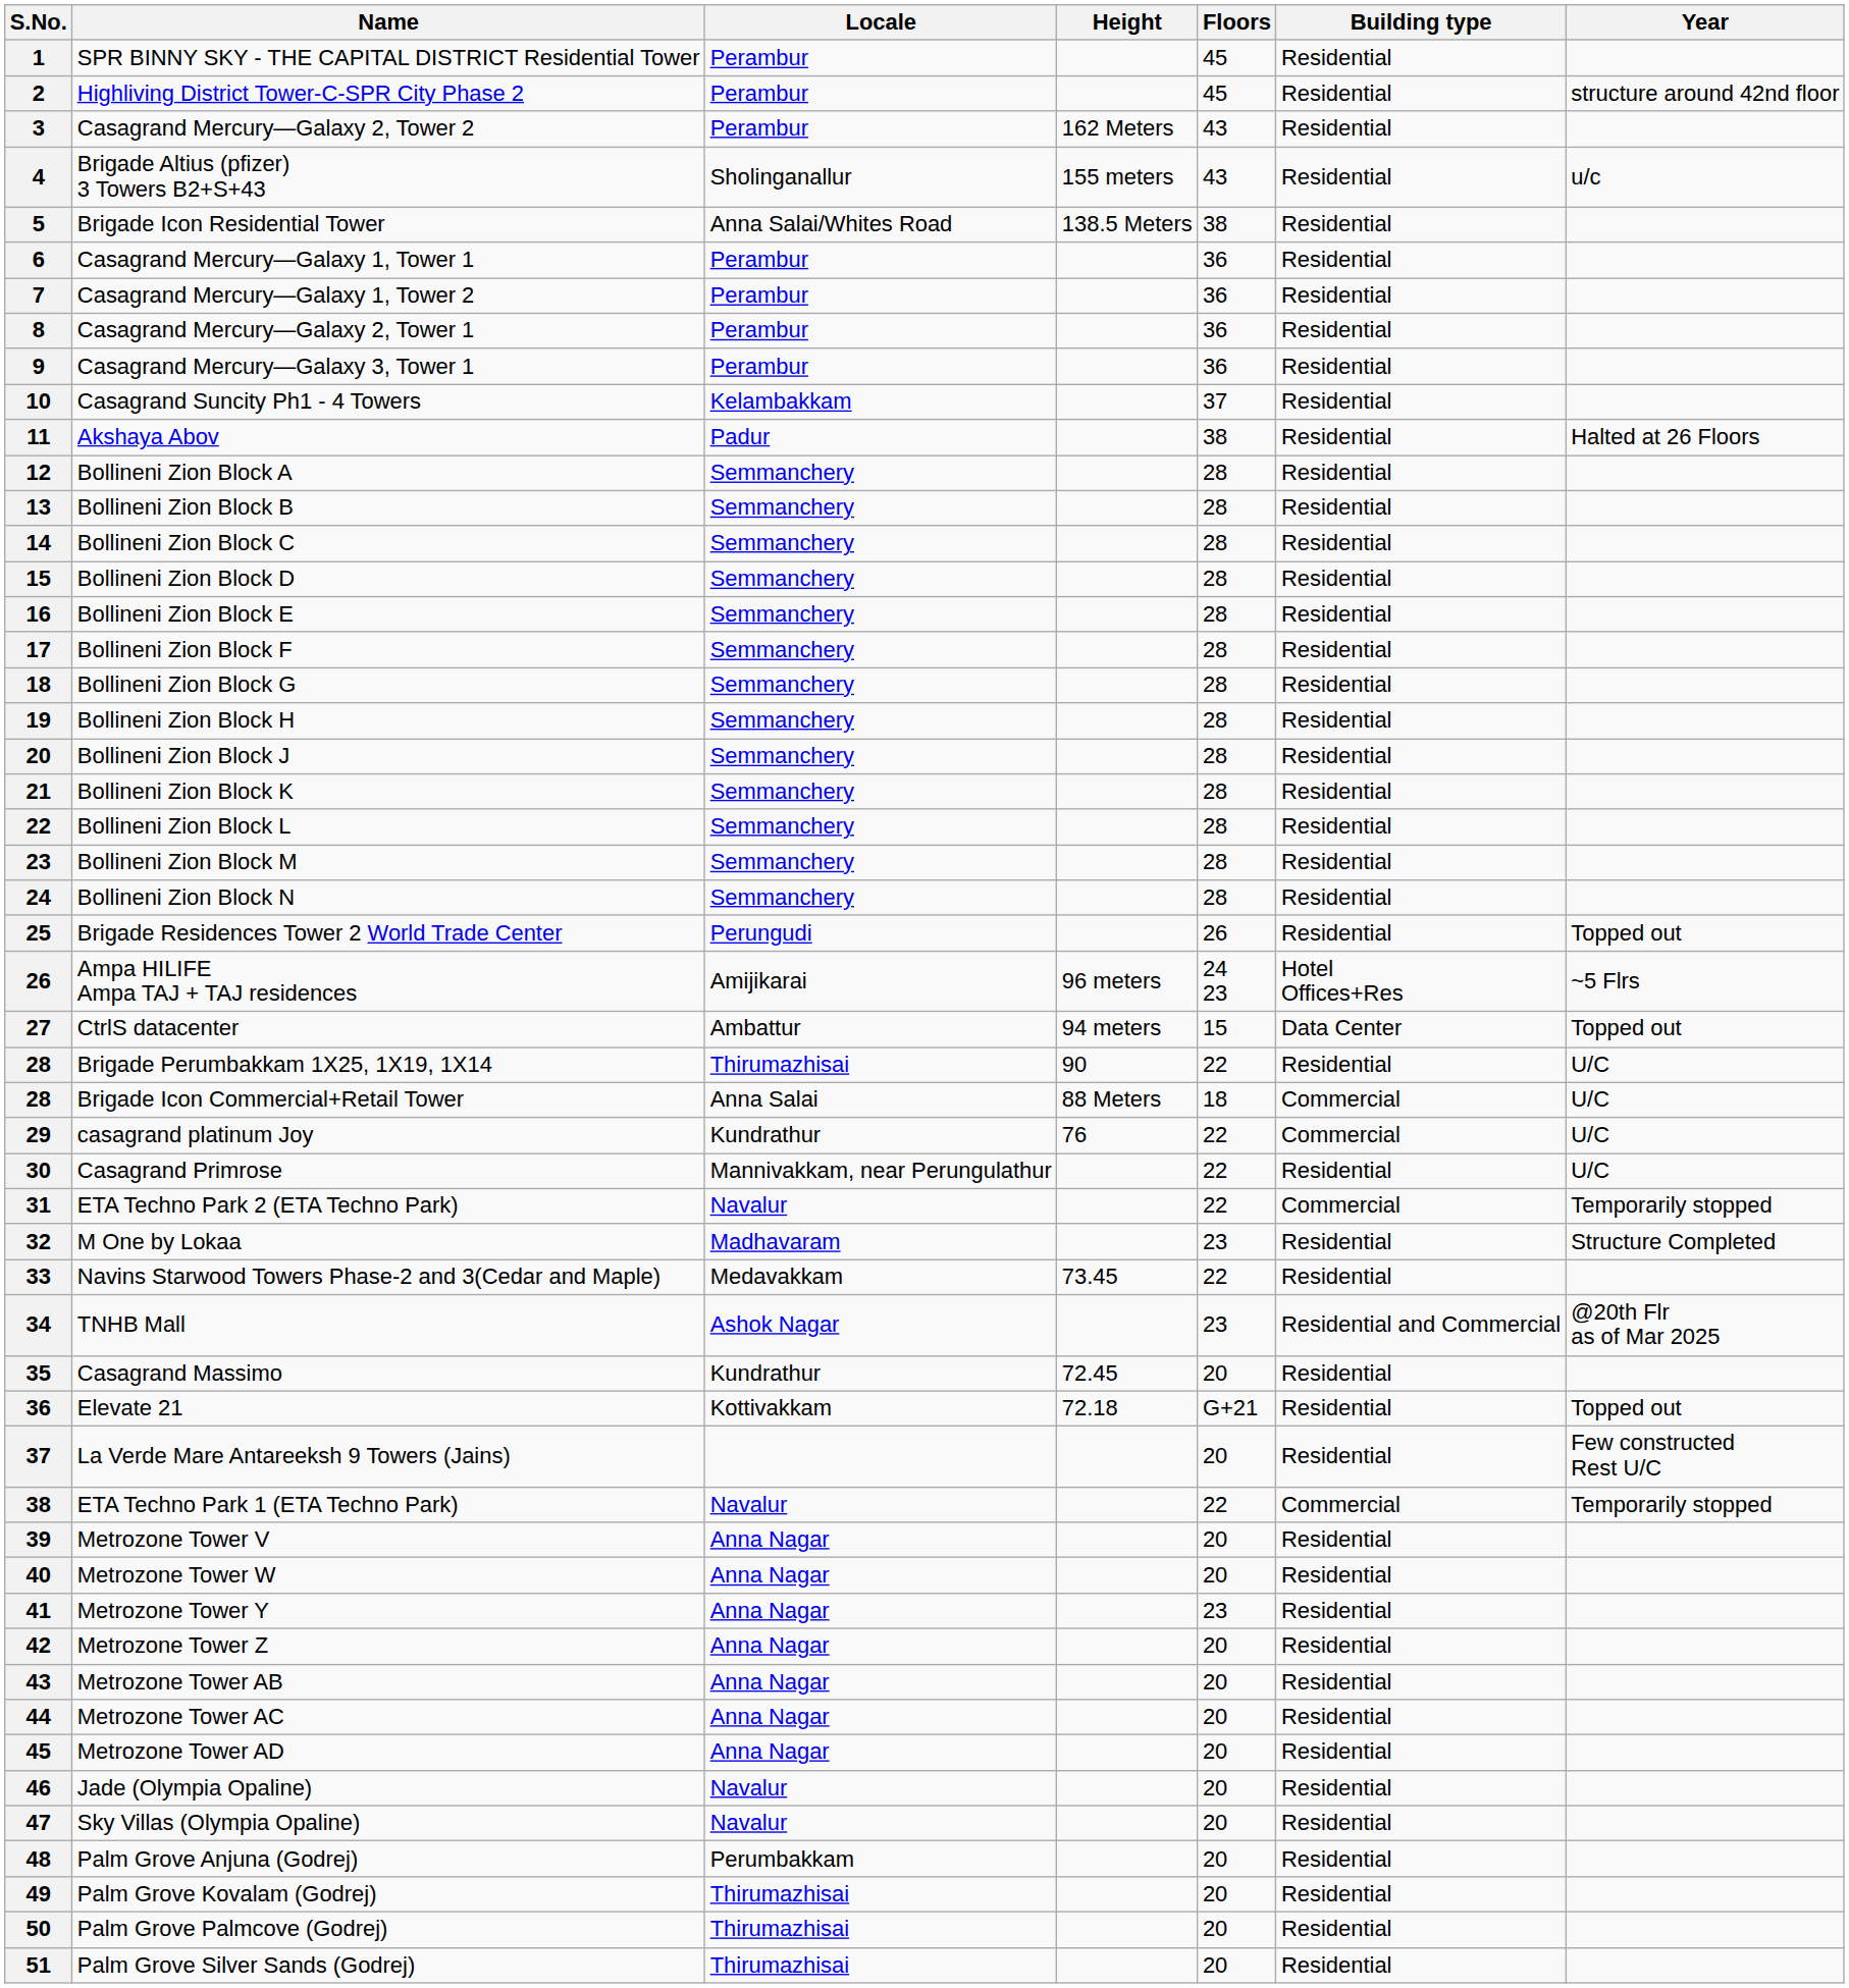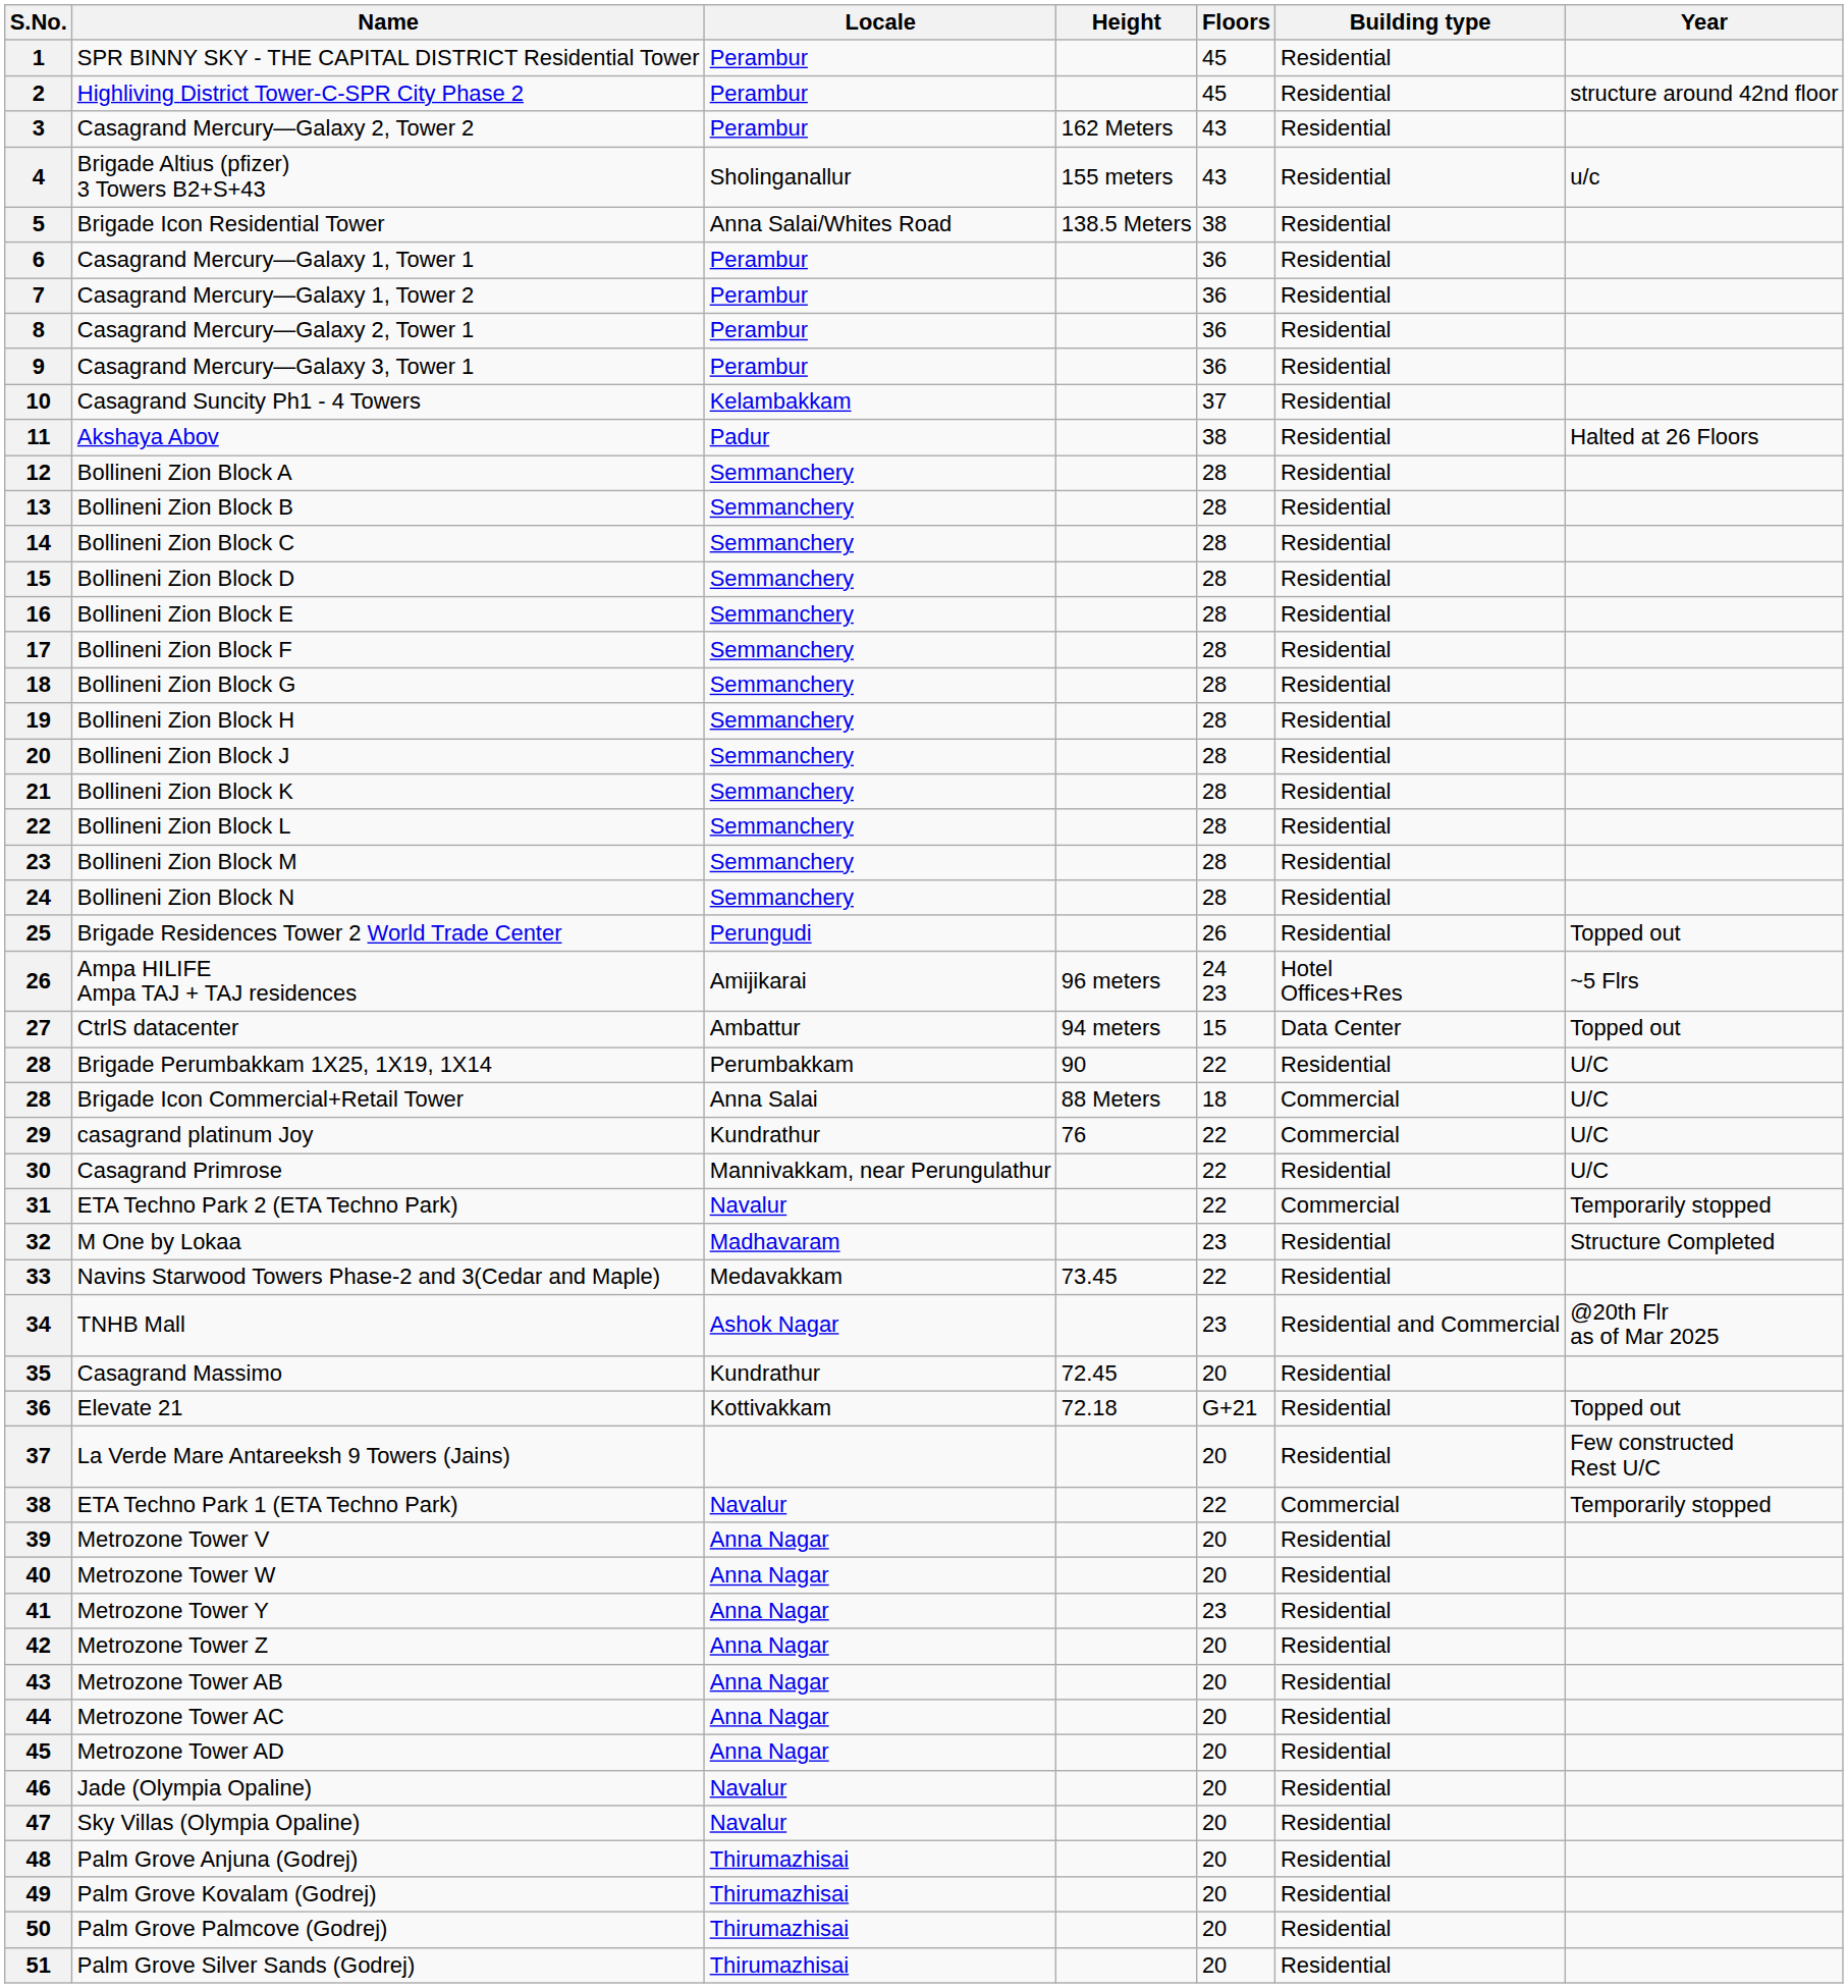Brigade Perumbakkam 1X25, 1X19, 1X14 | Locale: Thirumazhisai -> Perumbakkam
Palm Grove Anjuna (Godrej) | Locale: Perumbakkam -> Thirumazhisai
